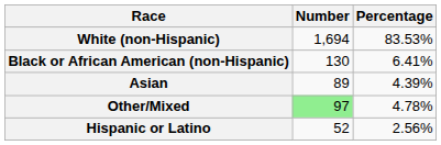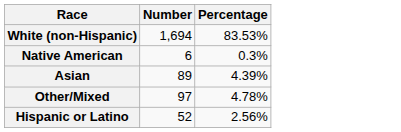- row: Black or African American (non-Hispanic) | 130 | 6.41%
+ row: Native American | 6 | 0.3%
Other/Mixed | Number: lightgreen background -> no background
